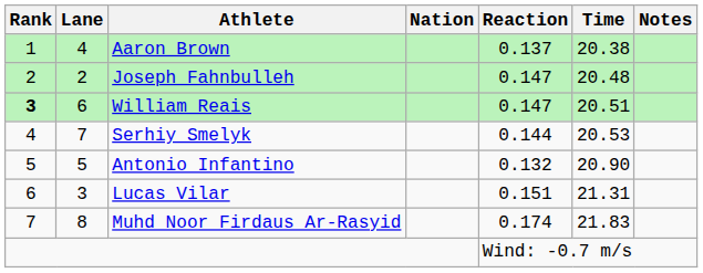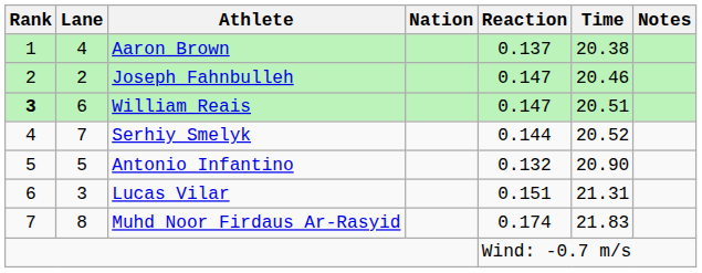Joseph Fahnbulleh | Time: 20.48 -> 20.46
Serhiy Smelyk | Time: 20.53 -> 20.52
